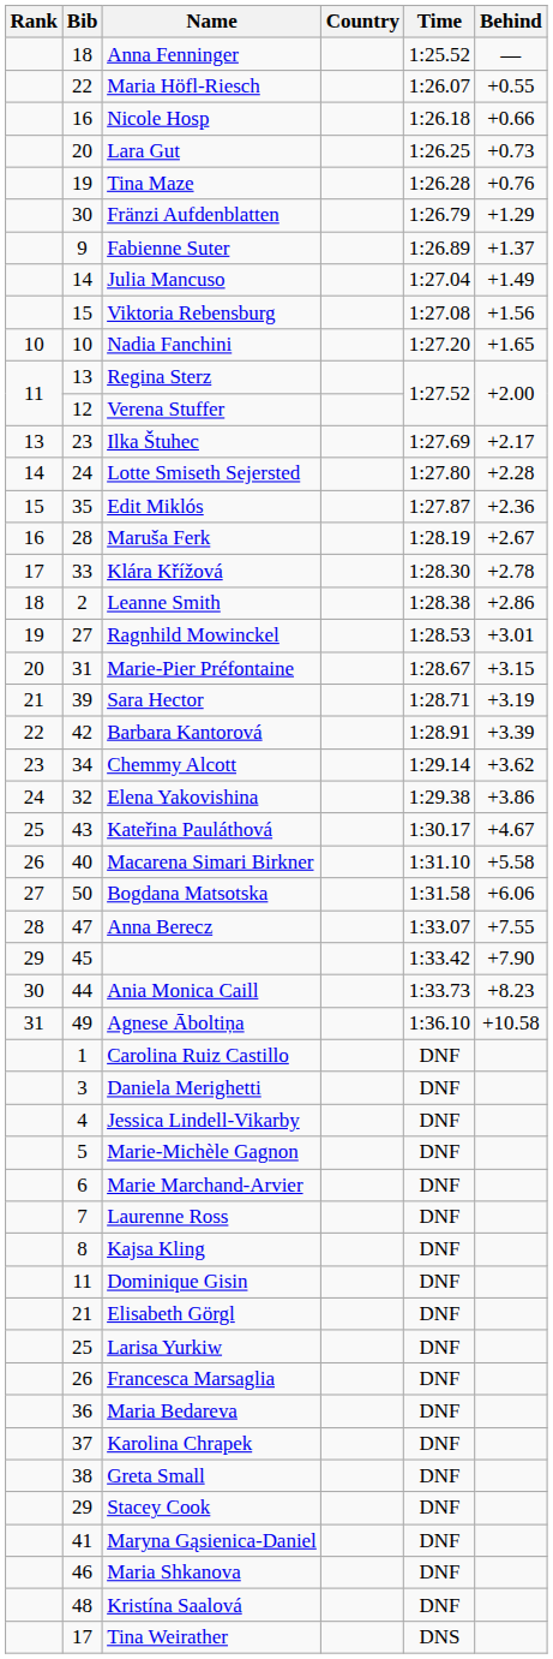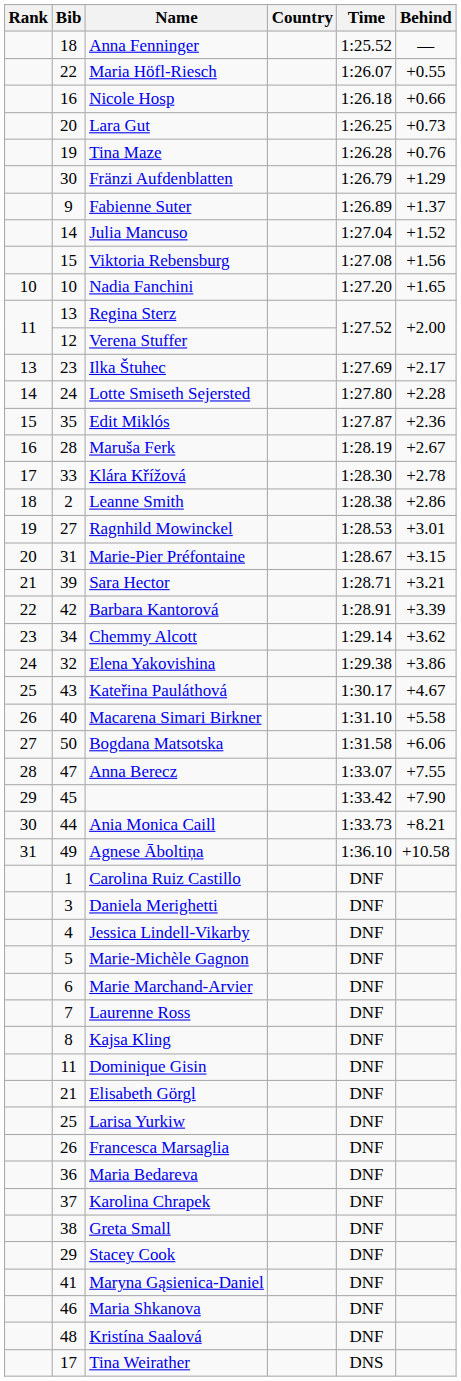Julia Mancuso | Behind: +1.49 -> +1.52
Sara Hector | Behind: +3.19 -> +3.21
Ania Monica Caill | Behind: +8.23 -> +8.21
